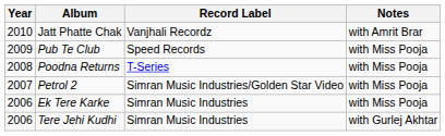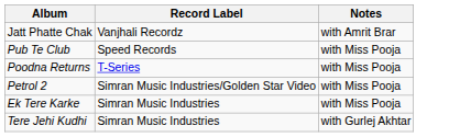- column: Year | 2010 | 2009 | 2008 | 2007 | 2006 | 2006
